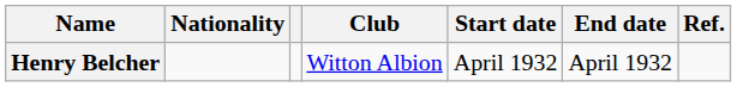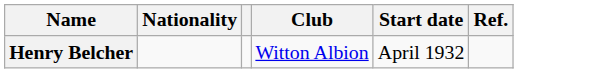- column: End date | April 1932
